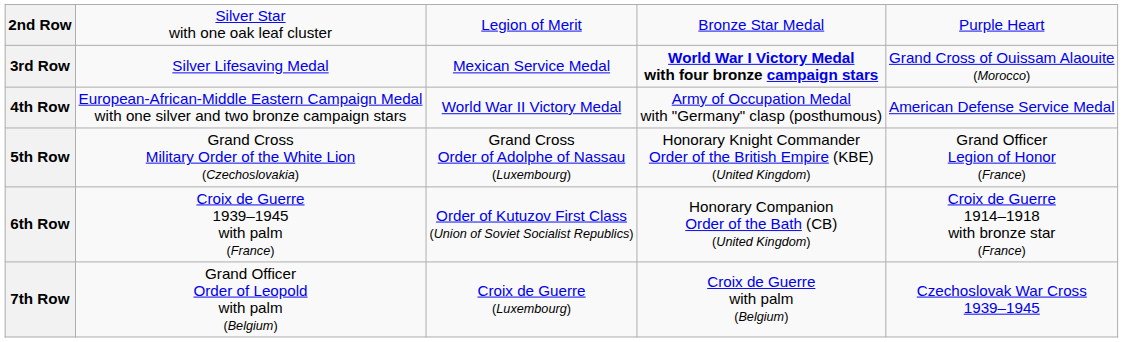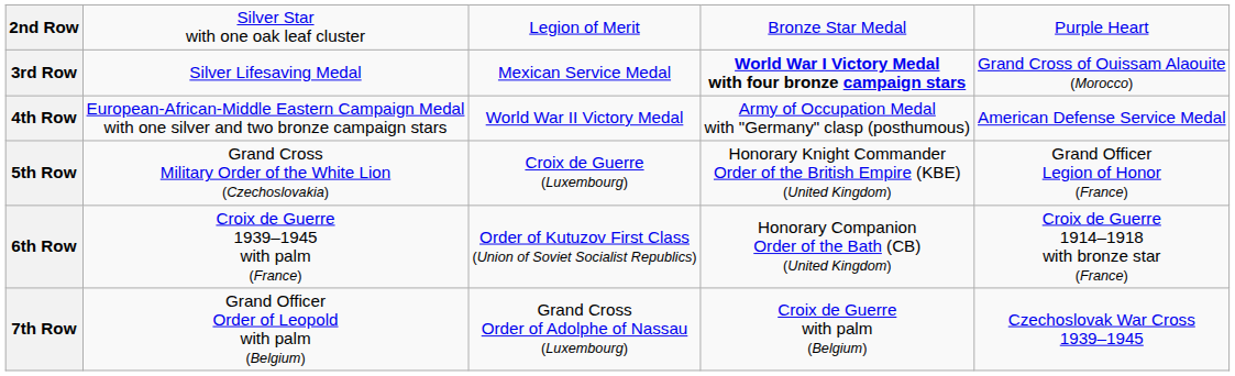5th Row | column 3: Grand Cross Order of Adolphe of Nassau (Luxembourg) -> Croix de Guerre (Luxembourg)
7th Row | column 3: Croix de Guerre (Luxembourg) -> Grand Cross Order of Adolphe of Nassau (Luxembourg)
